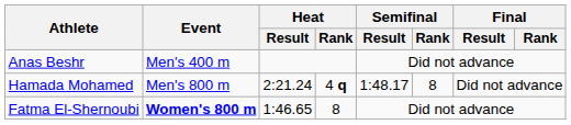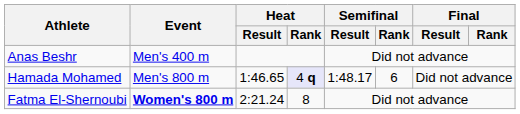Hamada Mohamed | Heat / Result: 2:21.24 -> 1:46.65
Hamada Mohamed | Heat / Rank: no background -> lavender background
Hamada Mohamed | Semifinal / Rank: 8 -> 6
Fatma El-Shernoubi | Heat / Result: 1:46.65 -> 2:21.24
